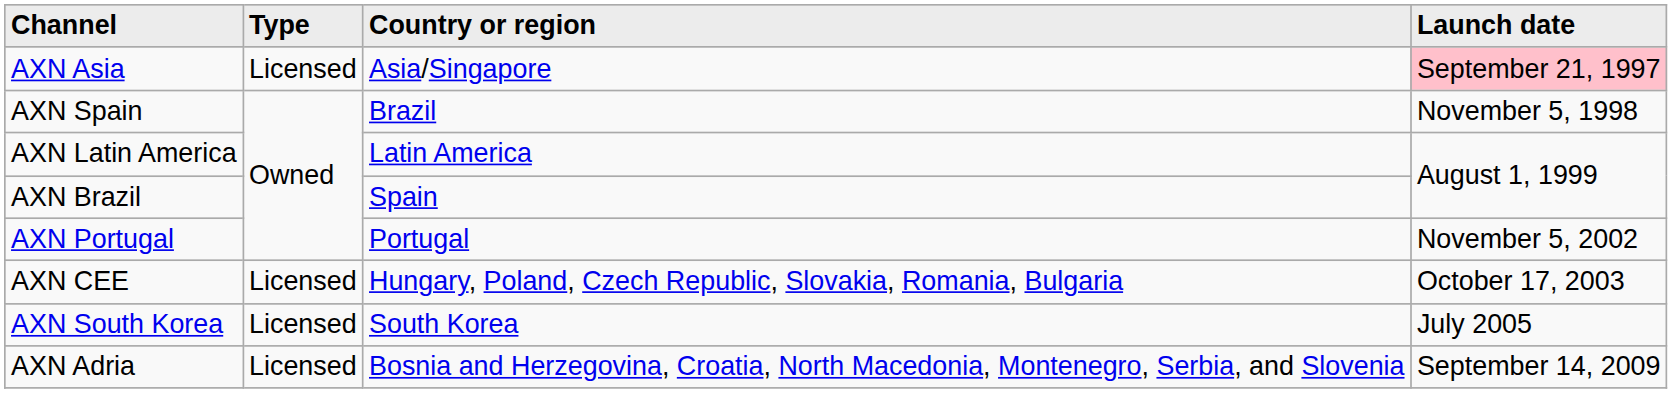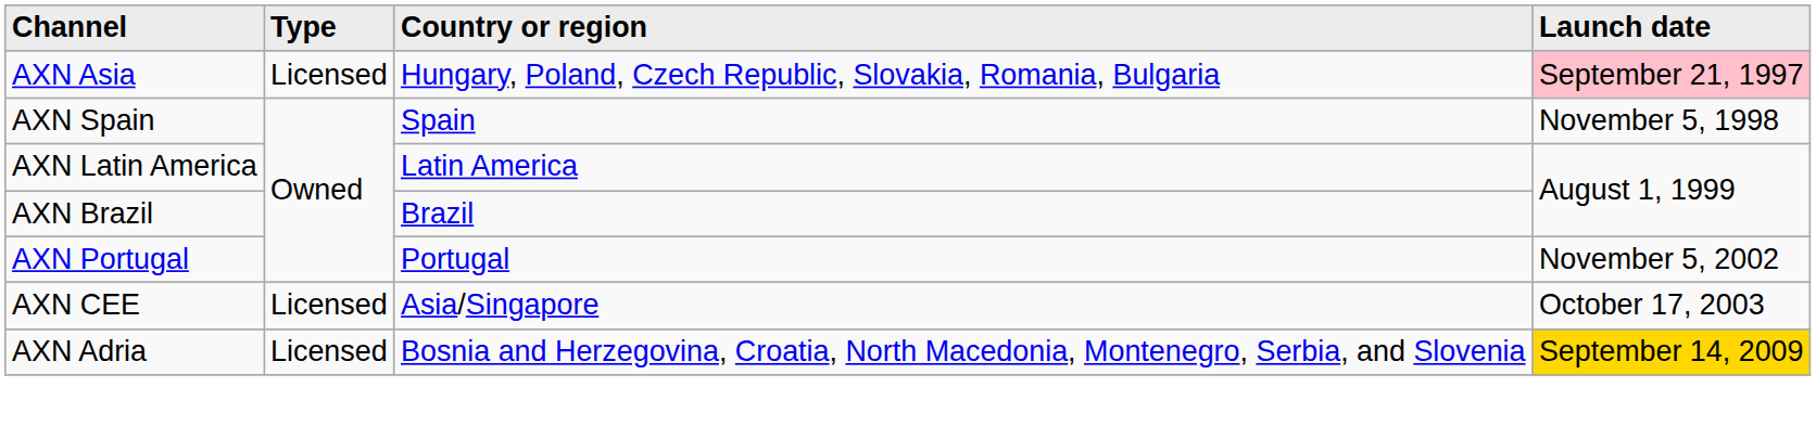AXN Asia | Country or region: Asia/Singapore -> Hungary, Poland, Czech Republic, Slovakia, Romania, Bulgaria
AXN Spain | Country or region: Brazil -> Spain
AXN Brazil | Country or region: Spain -> Brazil
AXN CEE | Country or region: Hungary, Poland, Czech Republic, Slovakia, Romania, Bulgaria -> Asia/Singapore
- row: AXN South Korea | Licensed | South Korea | July 2005
AXN Adria | Launch date: no background -> gold background
